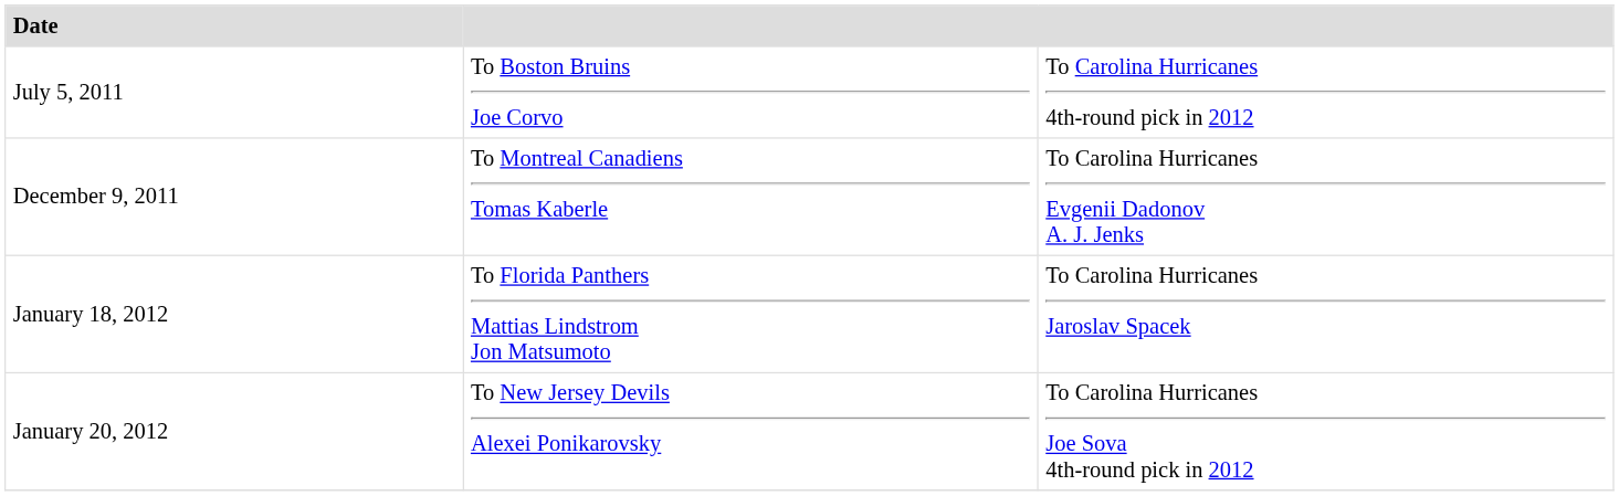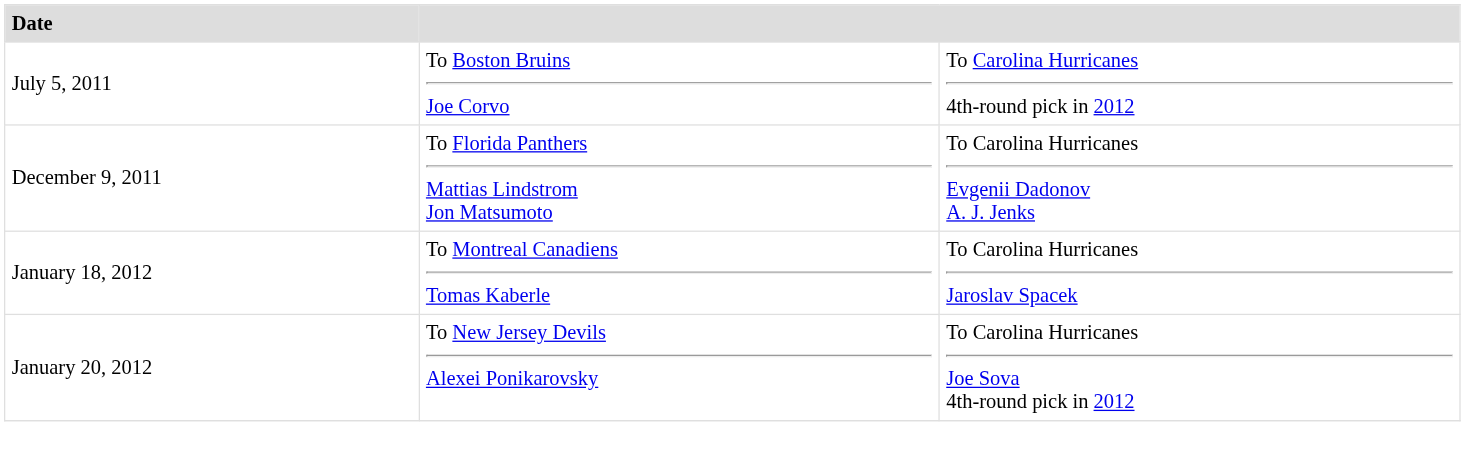December 9, 2011 | column 2: To Montreal Canadiens Tomas Kaberle -> To Florida Panthers Mattias Lindstrom Jon Matsumoto
January 18, 2012 | column 2: To Florida Panthers Mattias Lindstrom Jon Matsumoto -> To Montreal Canadiens Tomas Kaberle
